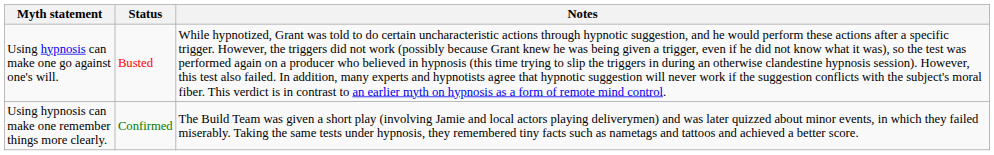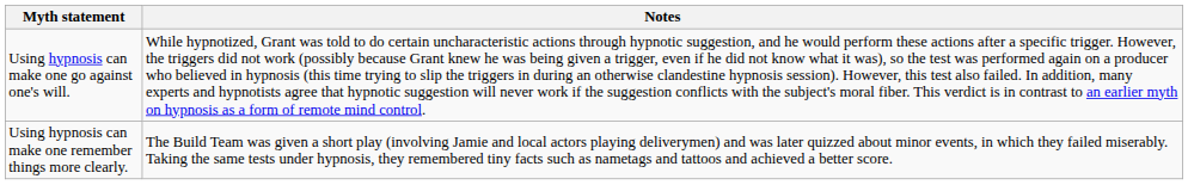- column: Status | Busted | Confirmed
